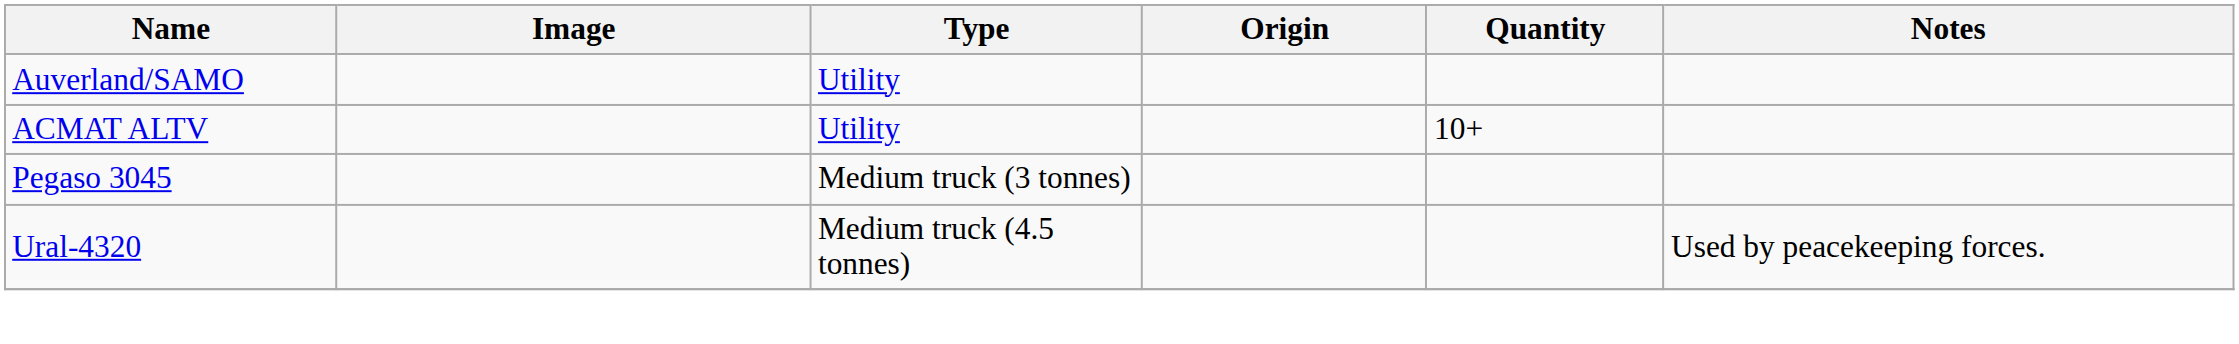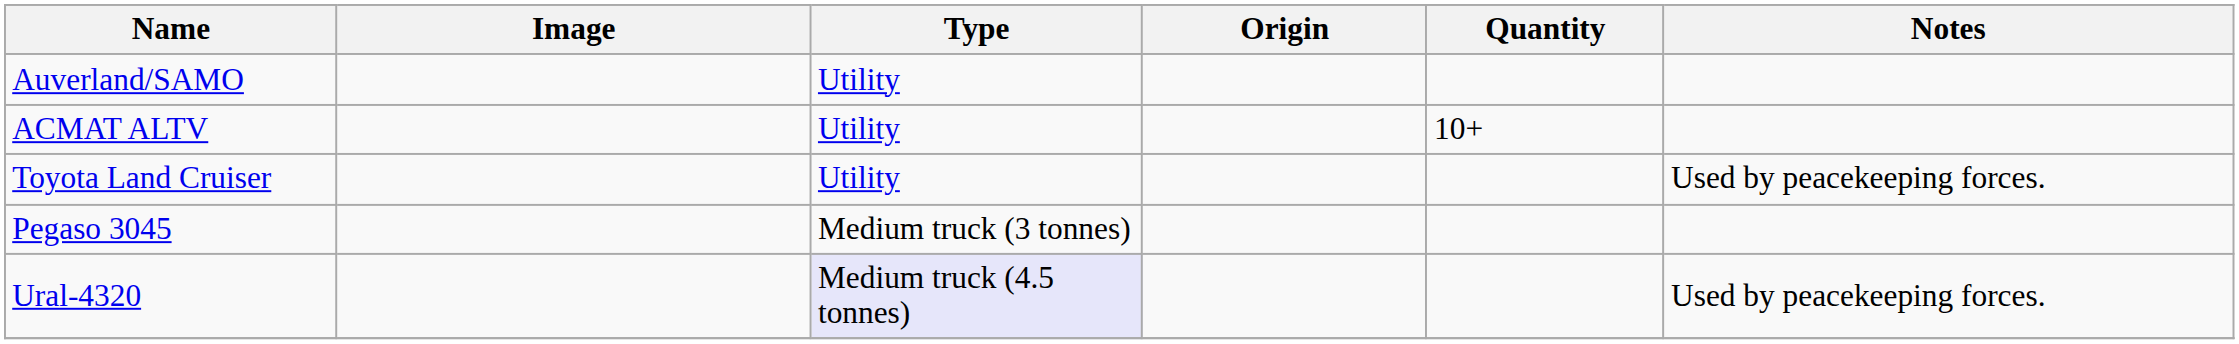+ row: Toyota Land Cruiser | Utility | Used by peacekeeping forces.
Ural-4320 | Type: no background -> lavender background
